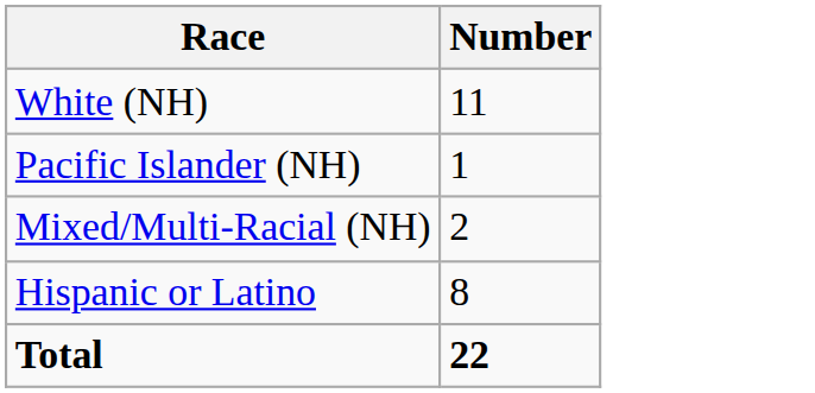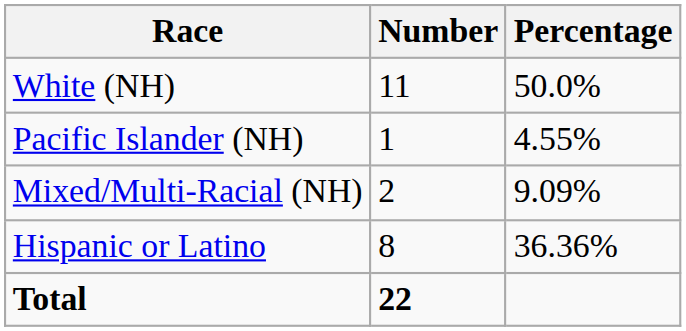+ column: Percentage | 50.0% | 4.55% | 9.09% | 36.36%
